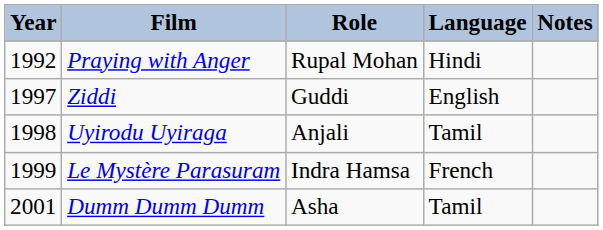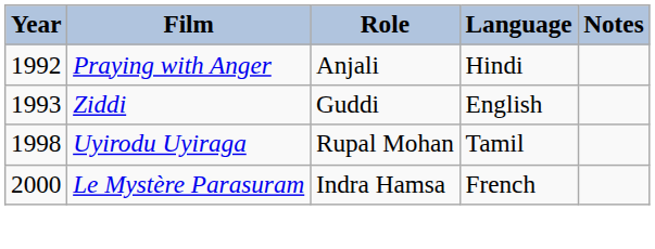Praying with Anger | Role: Rupal Mohan -> Anjali
Ziddi | Year: 1997 -> 1993
Uyirodu Uyiraga | Role: Anjali -> Rupal Mohan
Le Mystère Parasuram | Year: 1999 -> 2000
- row: 2001 | Dumm Dumm Dumm | Asha | Tamil
